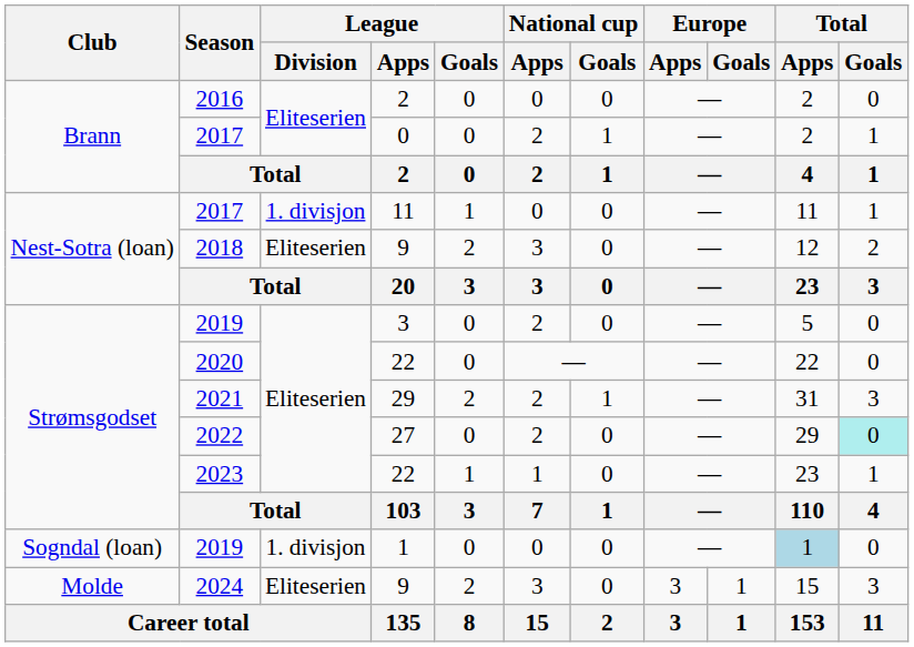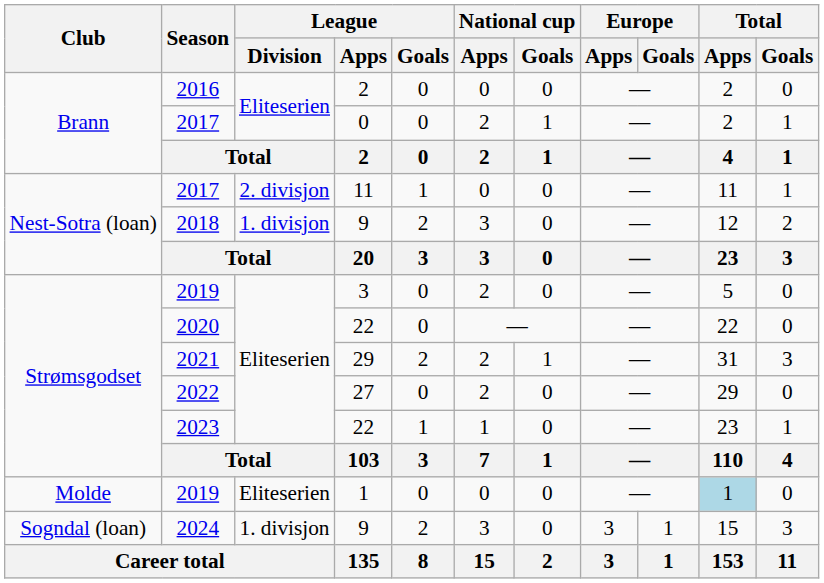2017 / 11 | League / Division: 1. divisjon -> 2. divisjon
2018 | League / Division: Eliteserien -> 1. divisjon
2022 | Total / Goals: paleturquoise background -> no background
2019 / 1 | Club: Sogndal (loan) -> Molde
2019 / 1 | League / Division: 1. divisjon -> Eliteserien
2024 | Club: Molde -> Sogndal (loan)
2024 | League / Division: Eliteserien -> 1. divisjon
